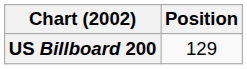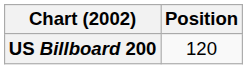US Billboard 200 | Position: 129 -> 120
